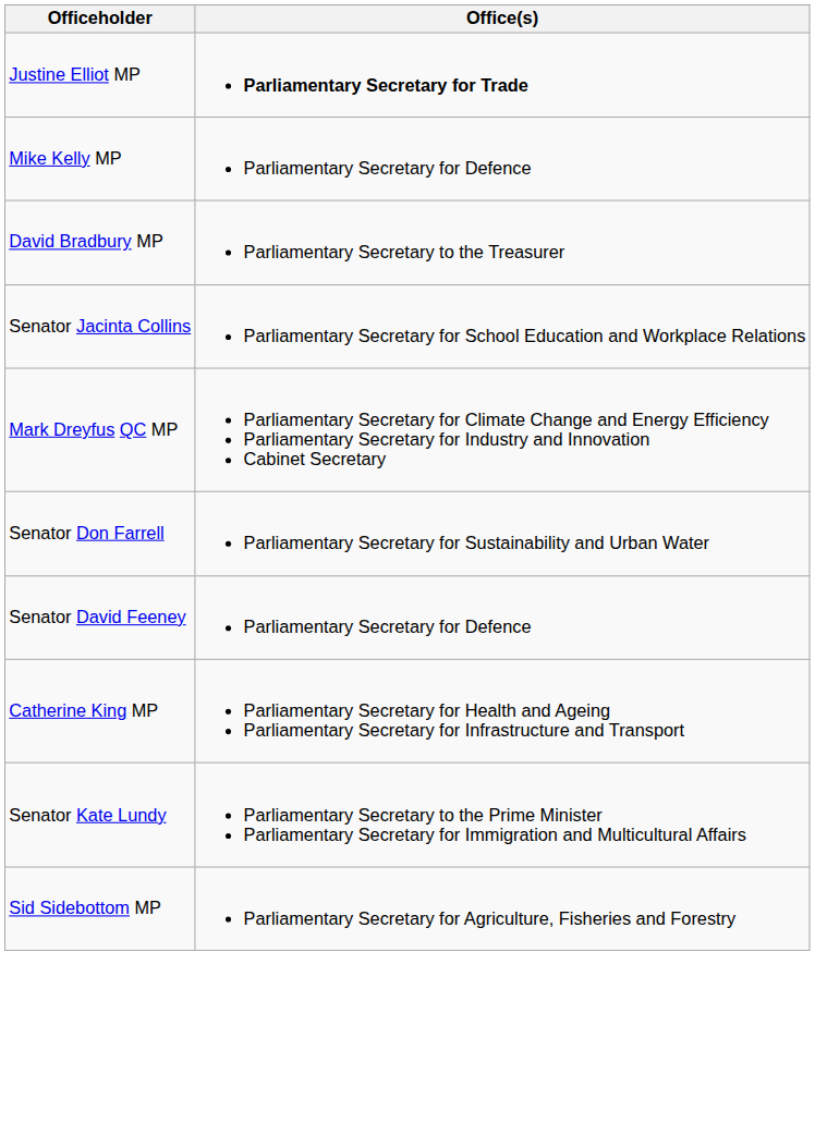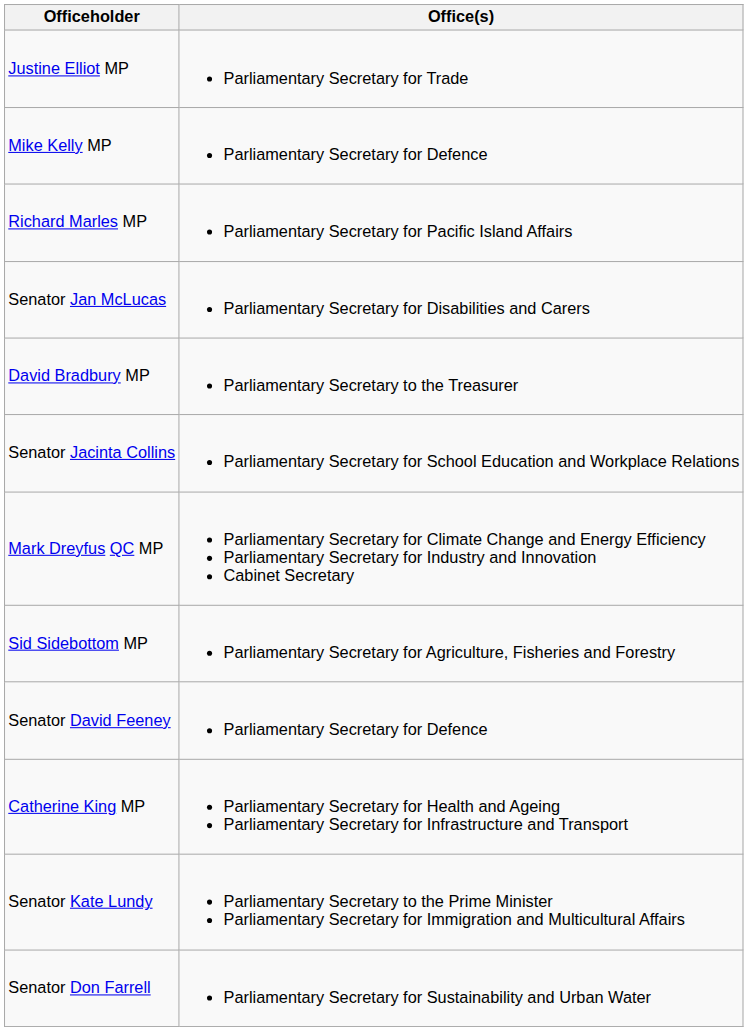Justine Elliot MP | Office(s): bold -> normal
+ row: Richard Marles MP | Parliamentary Secretary for Pacific Island Affairs
+ row: Senator Jan McLucas | Parliamentary Secretary for Disabilities and Carers
rows swapped: Senator Don Farrell <-> Sid Sidebottom MP
